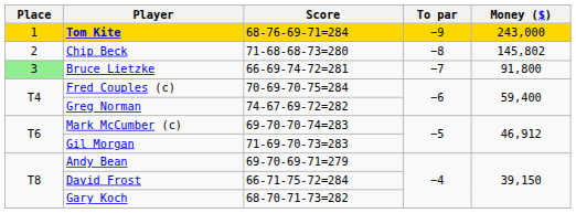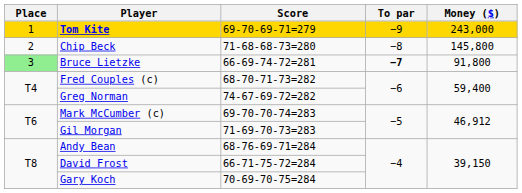Tom Kite | Score: 68-76-69-71=284 -> 69-70-69-71=279
Chip Beck | Money ($): 145,802 -> 145,800
Bruce Lietzke | To par: normal -> bold
Fred Couples (c) | Score: 70-69-70-75=284 -> 68-70-71-73=282
Andy Bean | Score: 69-70-69-71=279 -> 68-76-69-71=284
Gary Koch | Score: 68-70-71-73=282 -> 70-69-70-75=284
